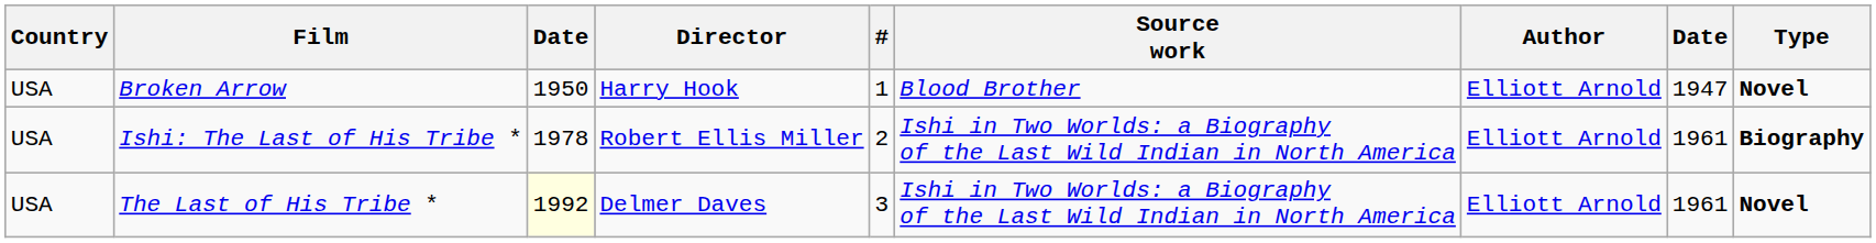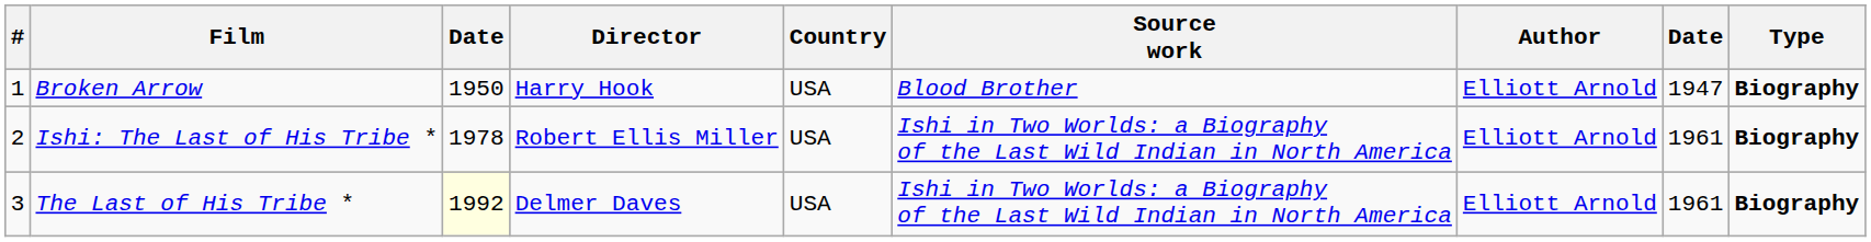columns swapped: # <-> Country
Broken Arrow | Type: Novel -> Biography
The Last of His Tribe * | Type: Novel -> Biography
